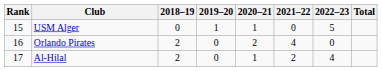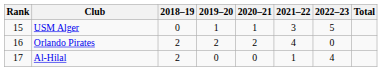USM Alger | 2021–22: 0 -> 3
Orlando Pirates | 2019–20: 0 -> 2
Al-Hilal | 2020–21: 1 -> 0
Al-Hilal | 2021–22: 2 -> 1
